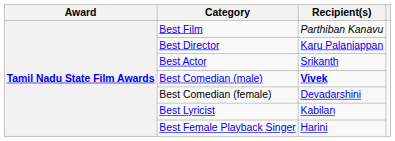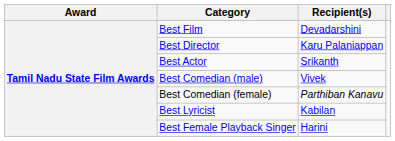Best Film | Recipient(s): Parthiban Kanavu -> Devadarshini
Best Comedian (male) | Recipient(s): bold -> normal
Best Comedian (female) | Recipient(s): Devadarshini -> Parthiban Kanavu
